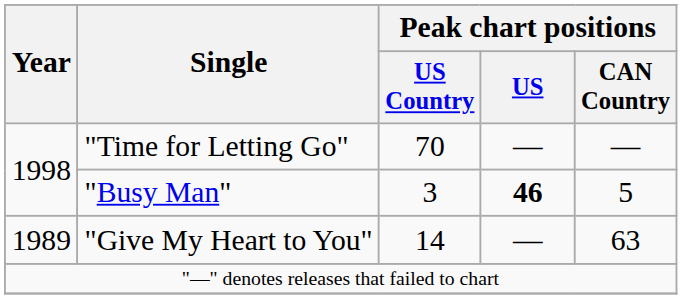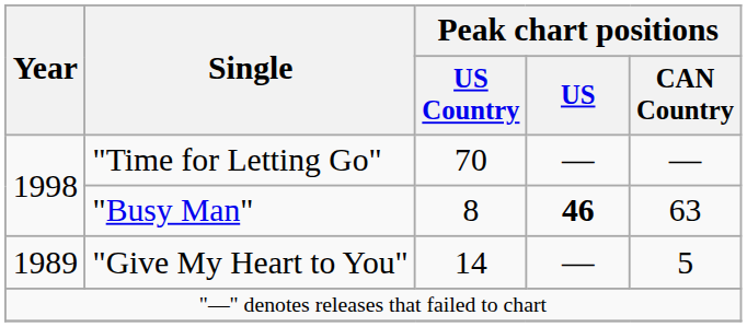"Busy Man" | Peak chart positions / US Country: 3 -> 8
"Busy Man" | Peak chart positions / CAN Country: 5 -> 63
"Give My Heart to You" | Peak chart positions / CAN Country: 63 -> 5
